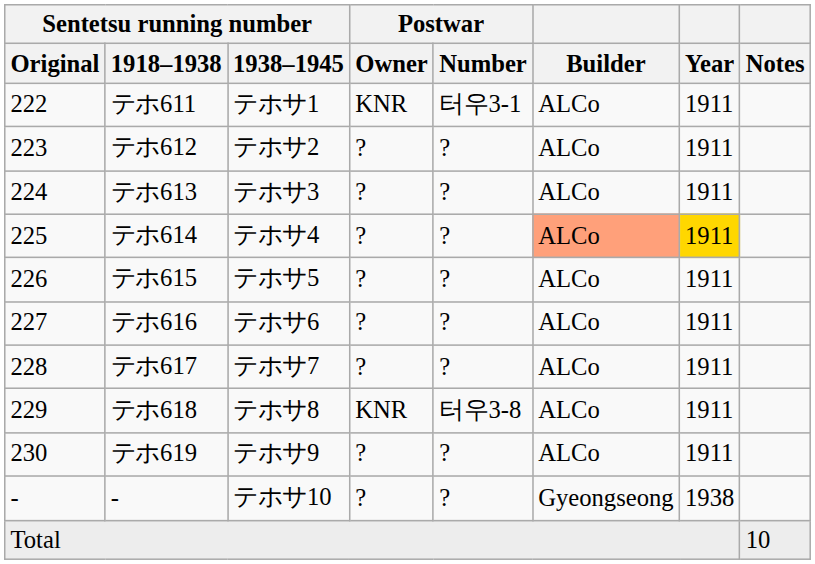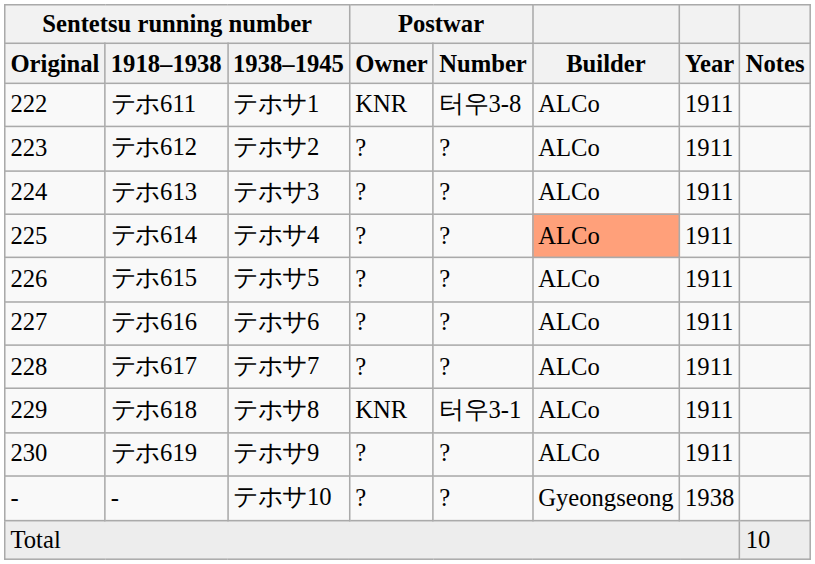テホ611 | Postwar / Number: 터우3-1 -> 터우3-8
テホ614 | Year: gold background -> no background
テホ618 | Postwar / Number: 터우3-8 -> 터우3-1
